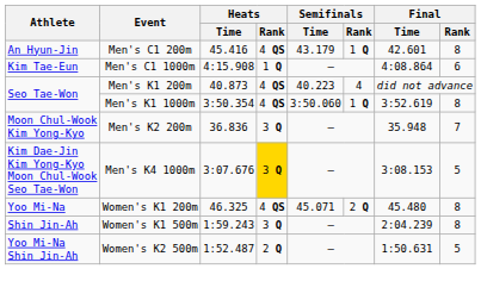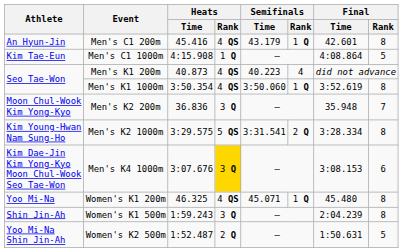Men's C1 1000m | Final / Rank: 6 -> 5
+ row: Kim Young-Hwan Nam Sung-Ho | Men's K2 1000m | 3:29.575 | 5 QS | 3:31.541 | 2 Q | 3:28.334 | 8
Men's K4 1000m | Final / Rank: 5 -> 6
Women's K1 200m | Semifinals / Rank: 2 Q -> 1 Q
